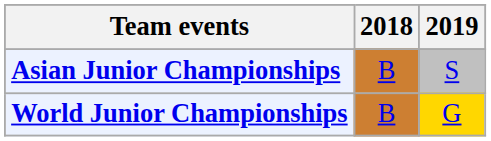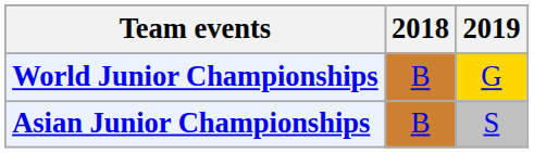rows swapped: Asian Junior Championships <-> World Junior Championships
